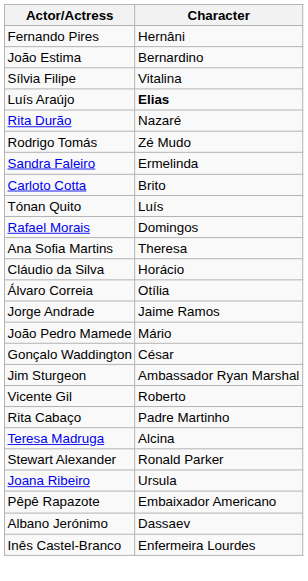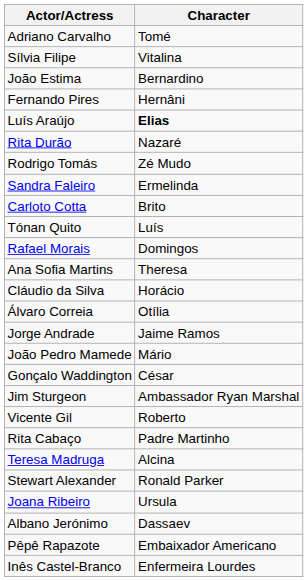+ row: Adriano Carvalho | Tomé
rows swapped: Fernando Pires <-> Sílvia Filipe
rows swapped: Albano Jerónimo <-> Pêpê Rapazote
